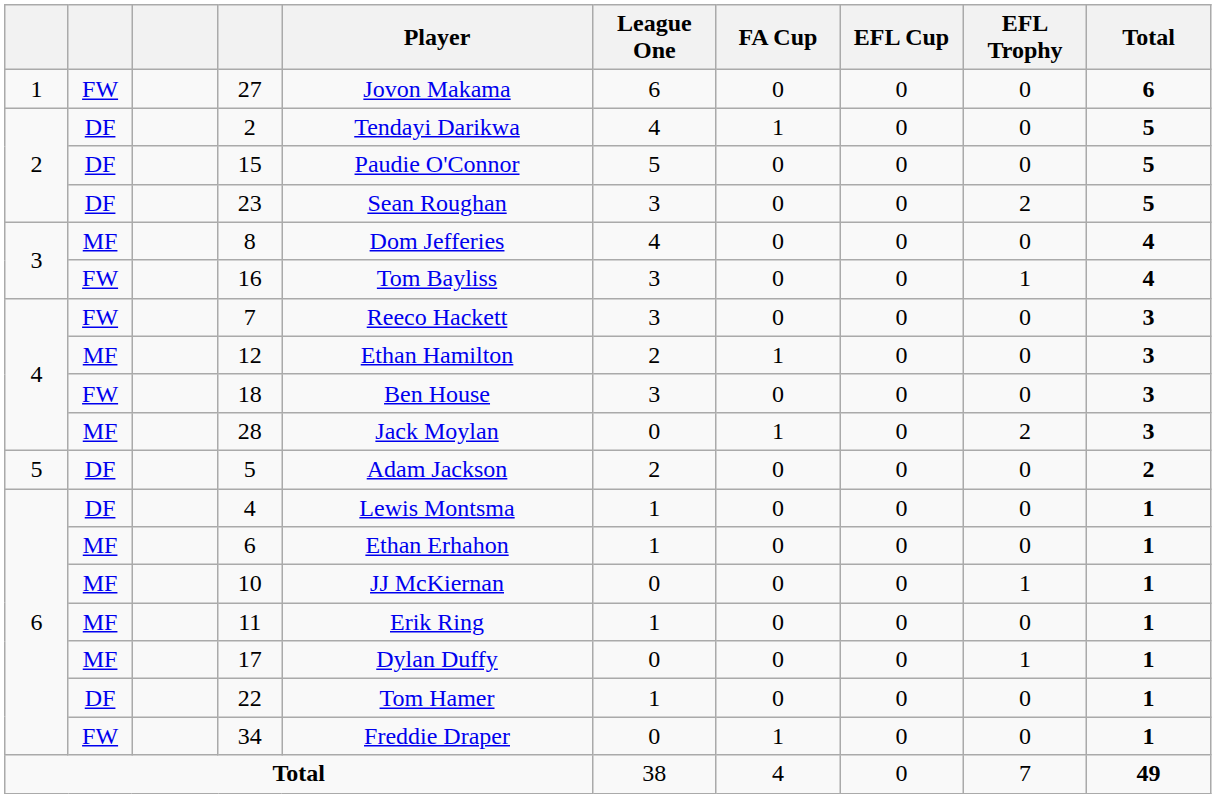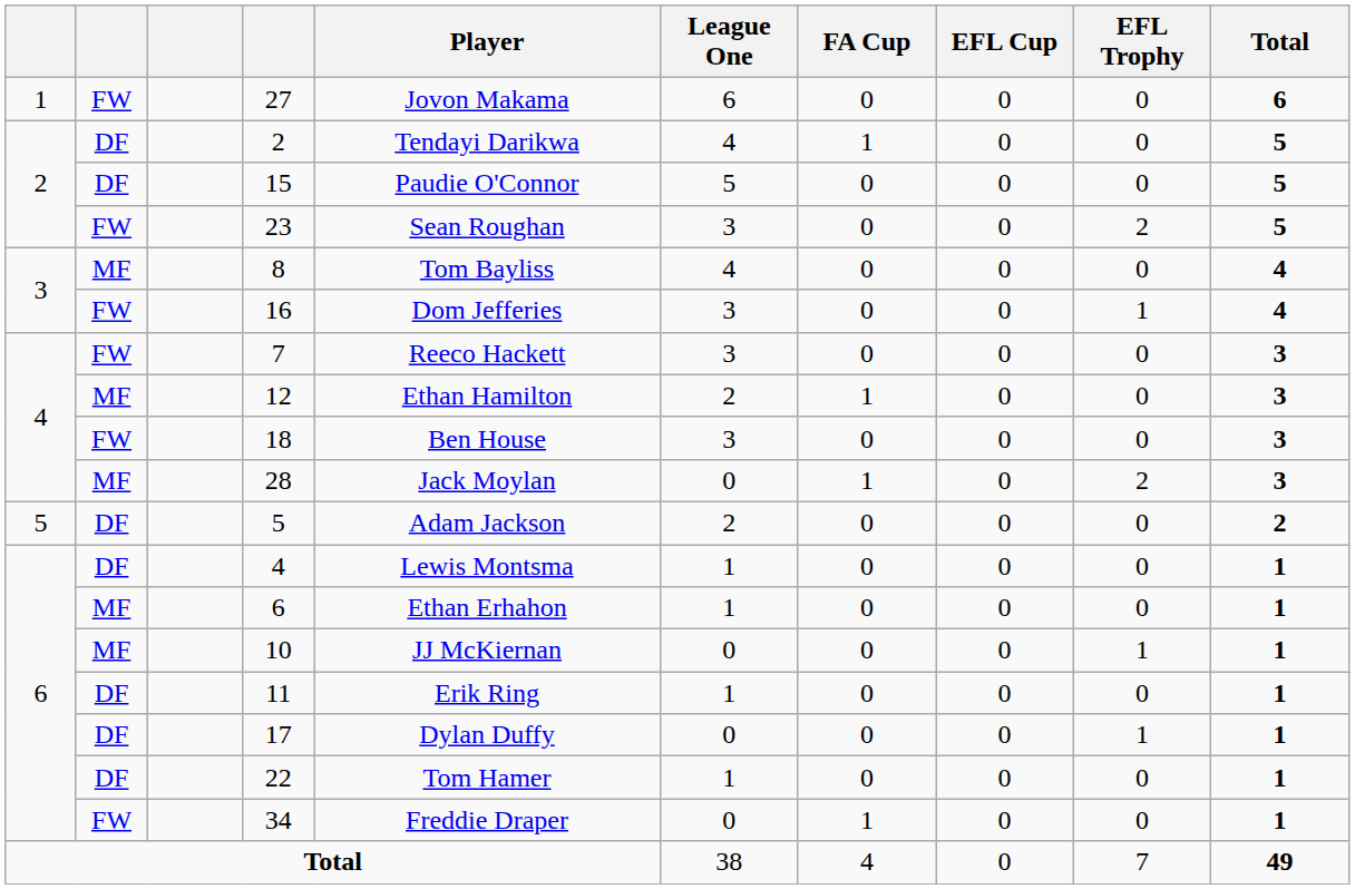23 | column 2: DF -> FW
8 | Player: Dom Jefferies -> Tom Bayliss
16 | Player: Tom Bayliss -> Dom Jefferies
11 | column 2: MF -> DF
17 | column 2: MF -> DF
